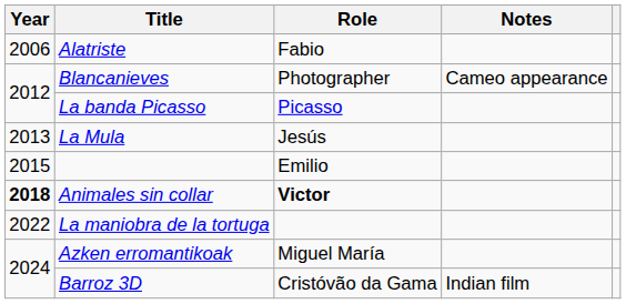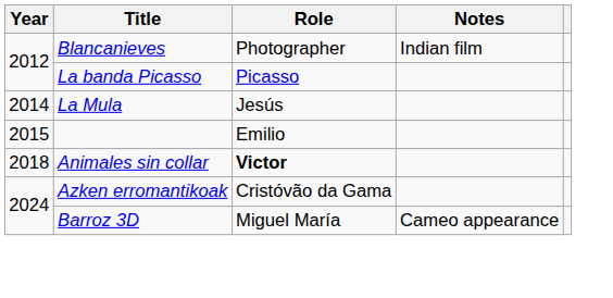- row: 2006 | Alatriste | Fabio
Blancanieves | Notes: Cameo appearance -> Indian film
La Mula | Year: 2013 -> 2014
Animales sin collar | Year: bold -> normal
- row: 2022 | La maniobra de la tortuga
Azken erromantikoak | Role: Miguel María -> Cristóvão da Gama
Barroz 3D | Role: Cristóvão da Gama -> Miguel María
Barroz 3D | Notes: Indian film -> Cameo appearance
